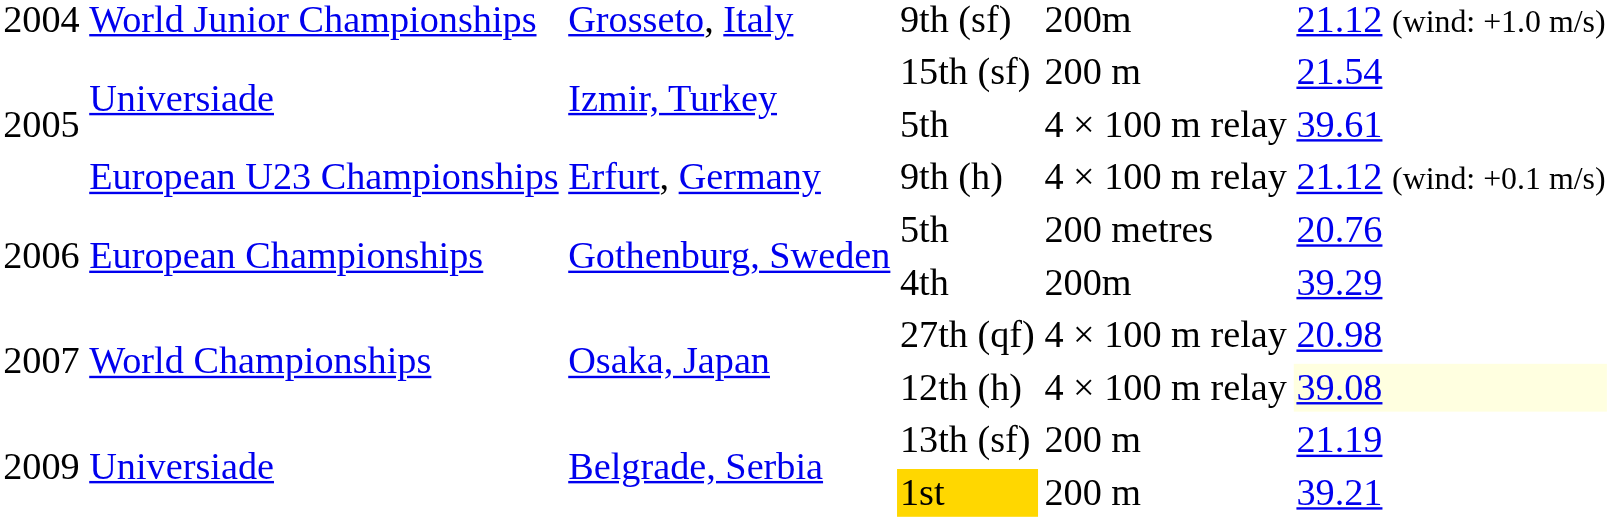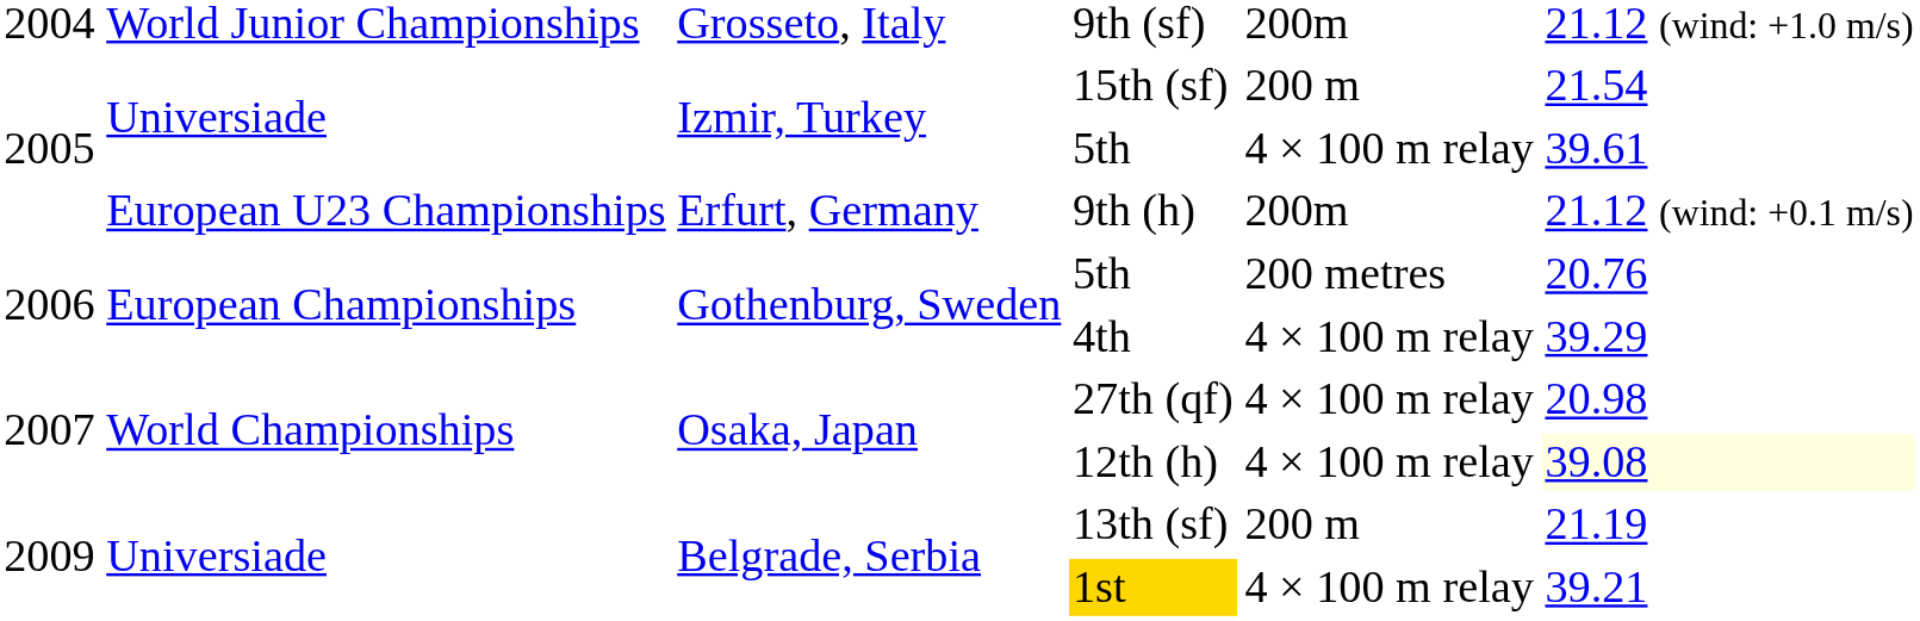9th (h) | column 5: 4 × 100 m relay -> 200m
4th | column 5: 200m -> 4 × 100 m relay
1st | column 5: 200 m -> 4 × 100 m relay
